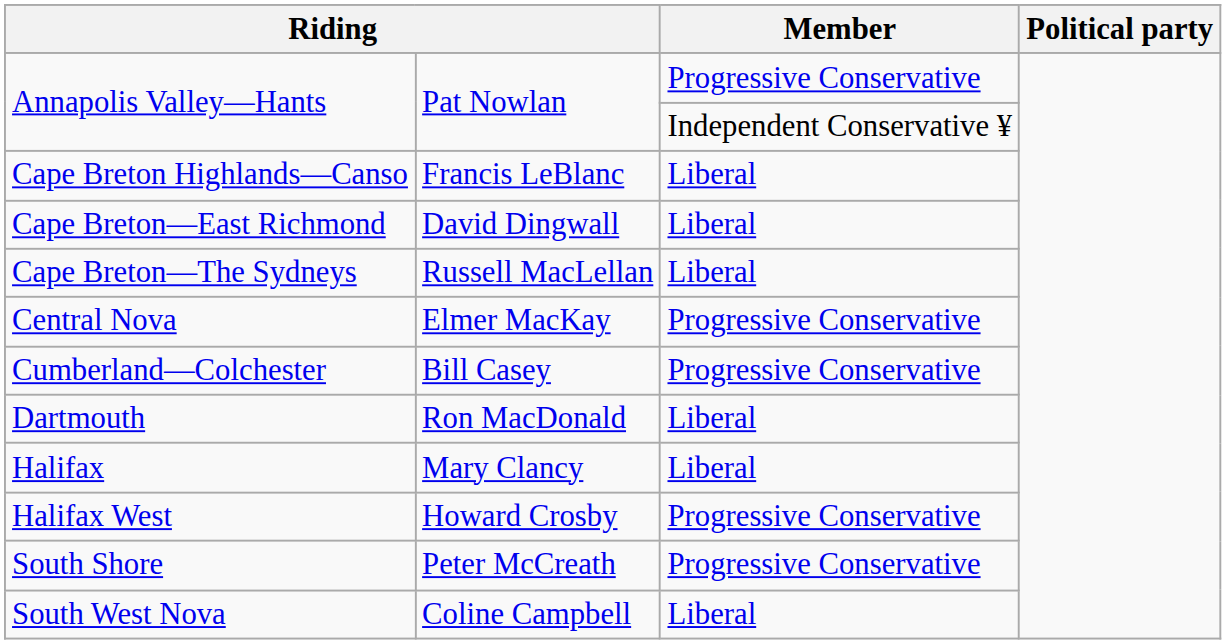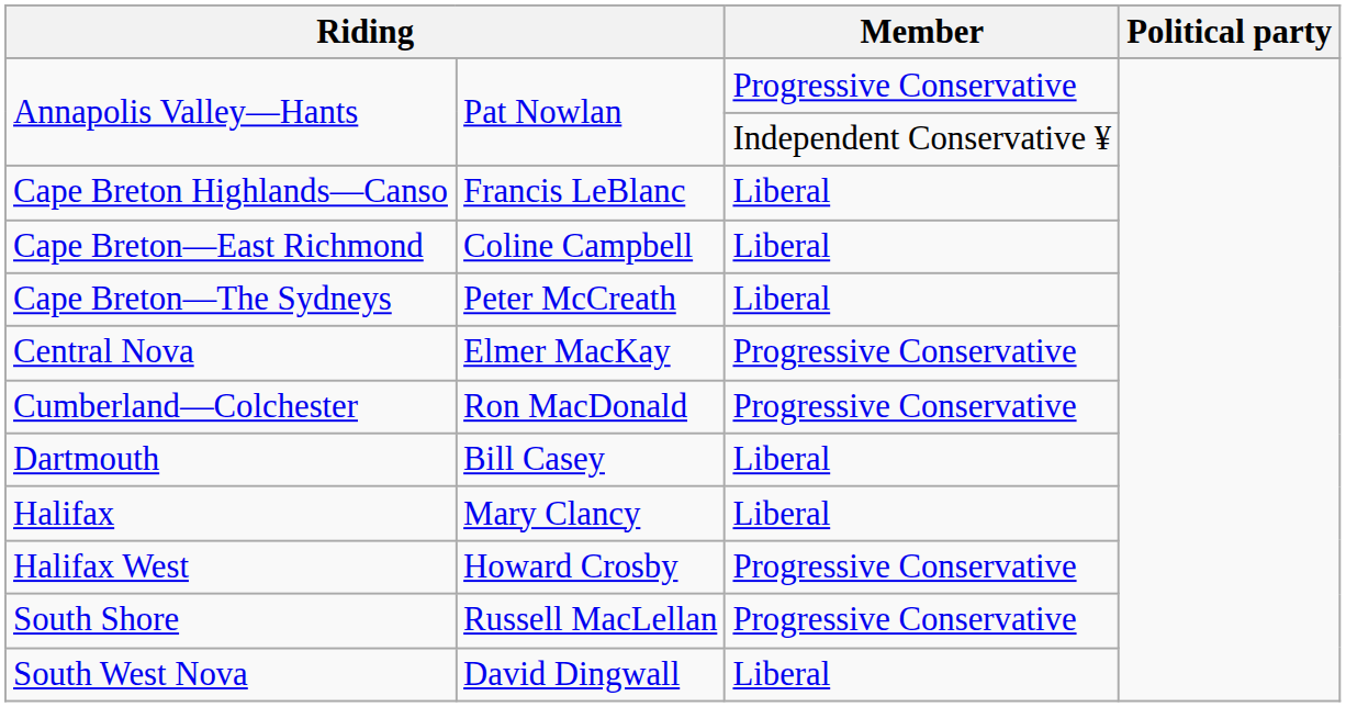Cape Breton—East Richmond | column 2: David Dingwall -> Coline Campbell
Cape Breton—The Sydneys | column 2: Russell MacLellan -> Peter McCreath
Cumberland—Colchester | column 2: Bill Casey -> Ron MacDonald
Dartmouth | column 2: Ron MacDonald -> Bill Casey
South Shore | column 2: Peter McCreath -> Russell MacLellan
South West Nova | column 2: Coline Campbell -> David Dingwall
